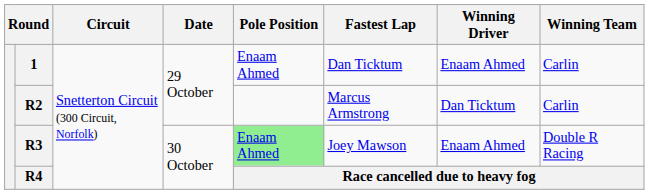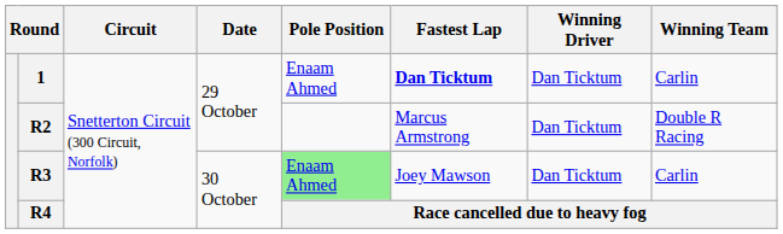1 | Fastest Lap: normal -> bold
1 | Winning Driver: Enaam Ahmed -> Dan Ticktum
R2 | Winning Team: Carlin -> Double R Racing
R3 | Winning Driver: Enaam Ahmed -> Dan Ticktum
R3 | Winning Team: Double R Racing -> Carlin
